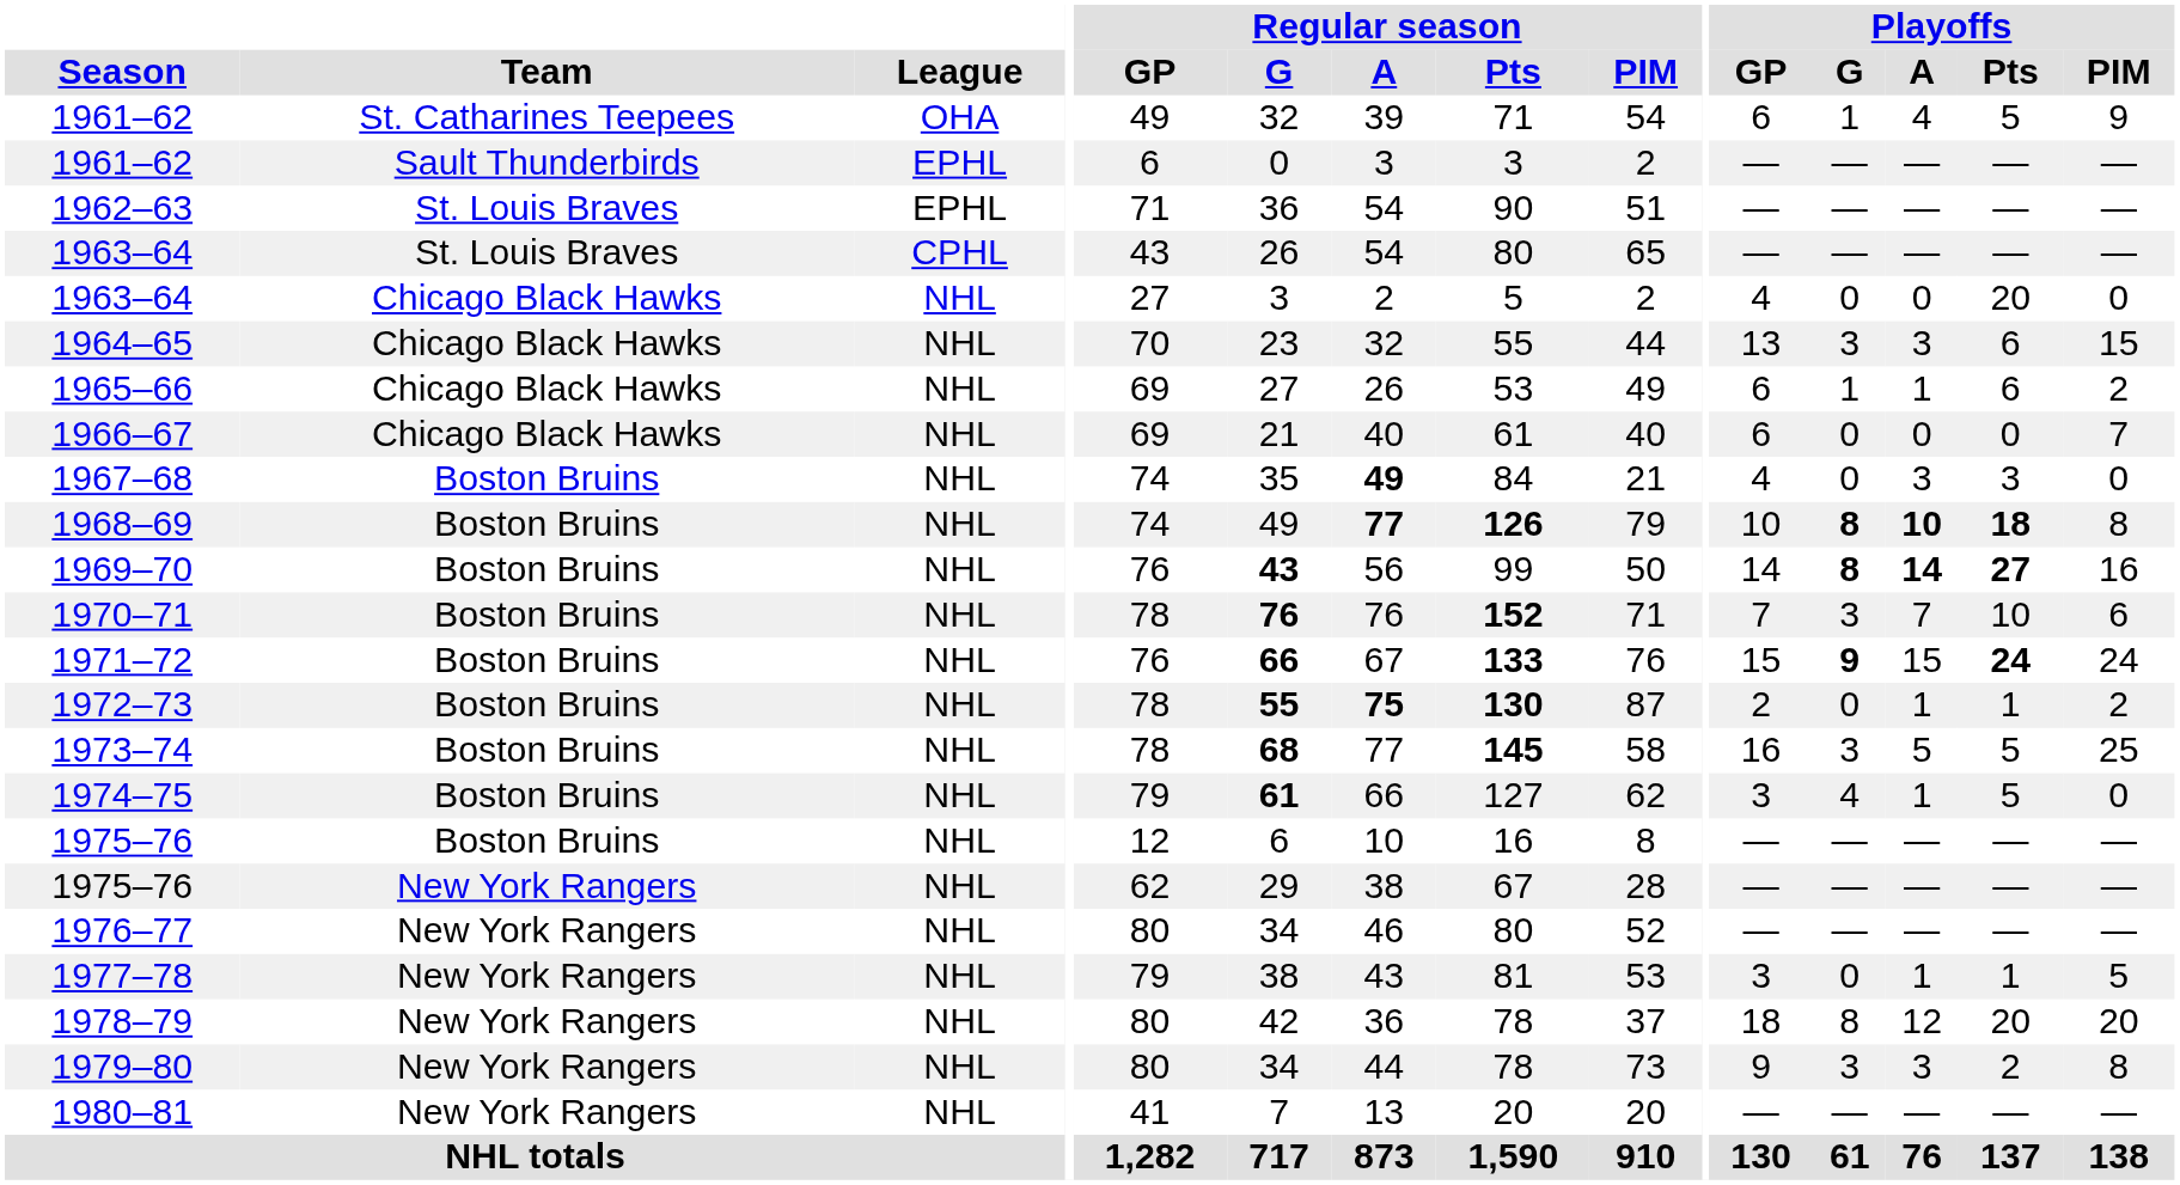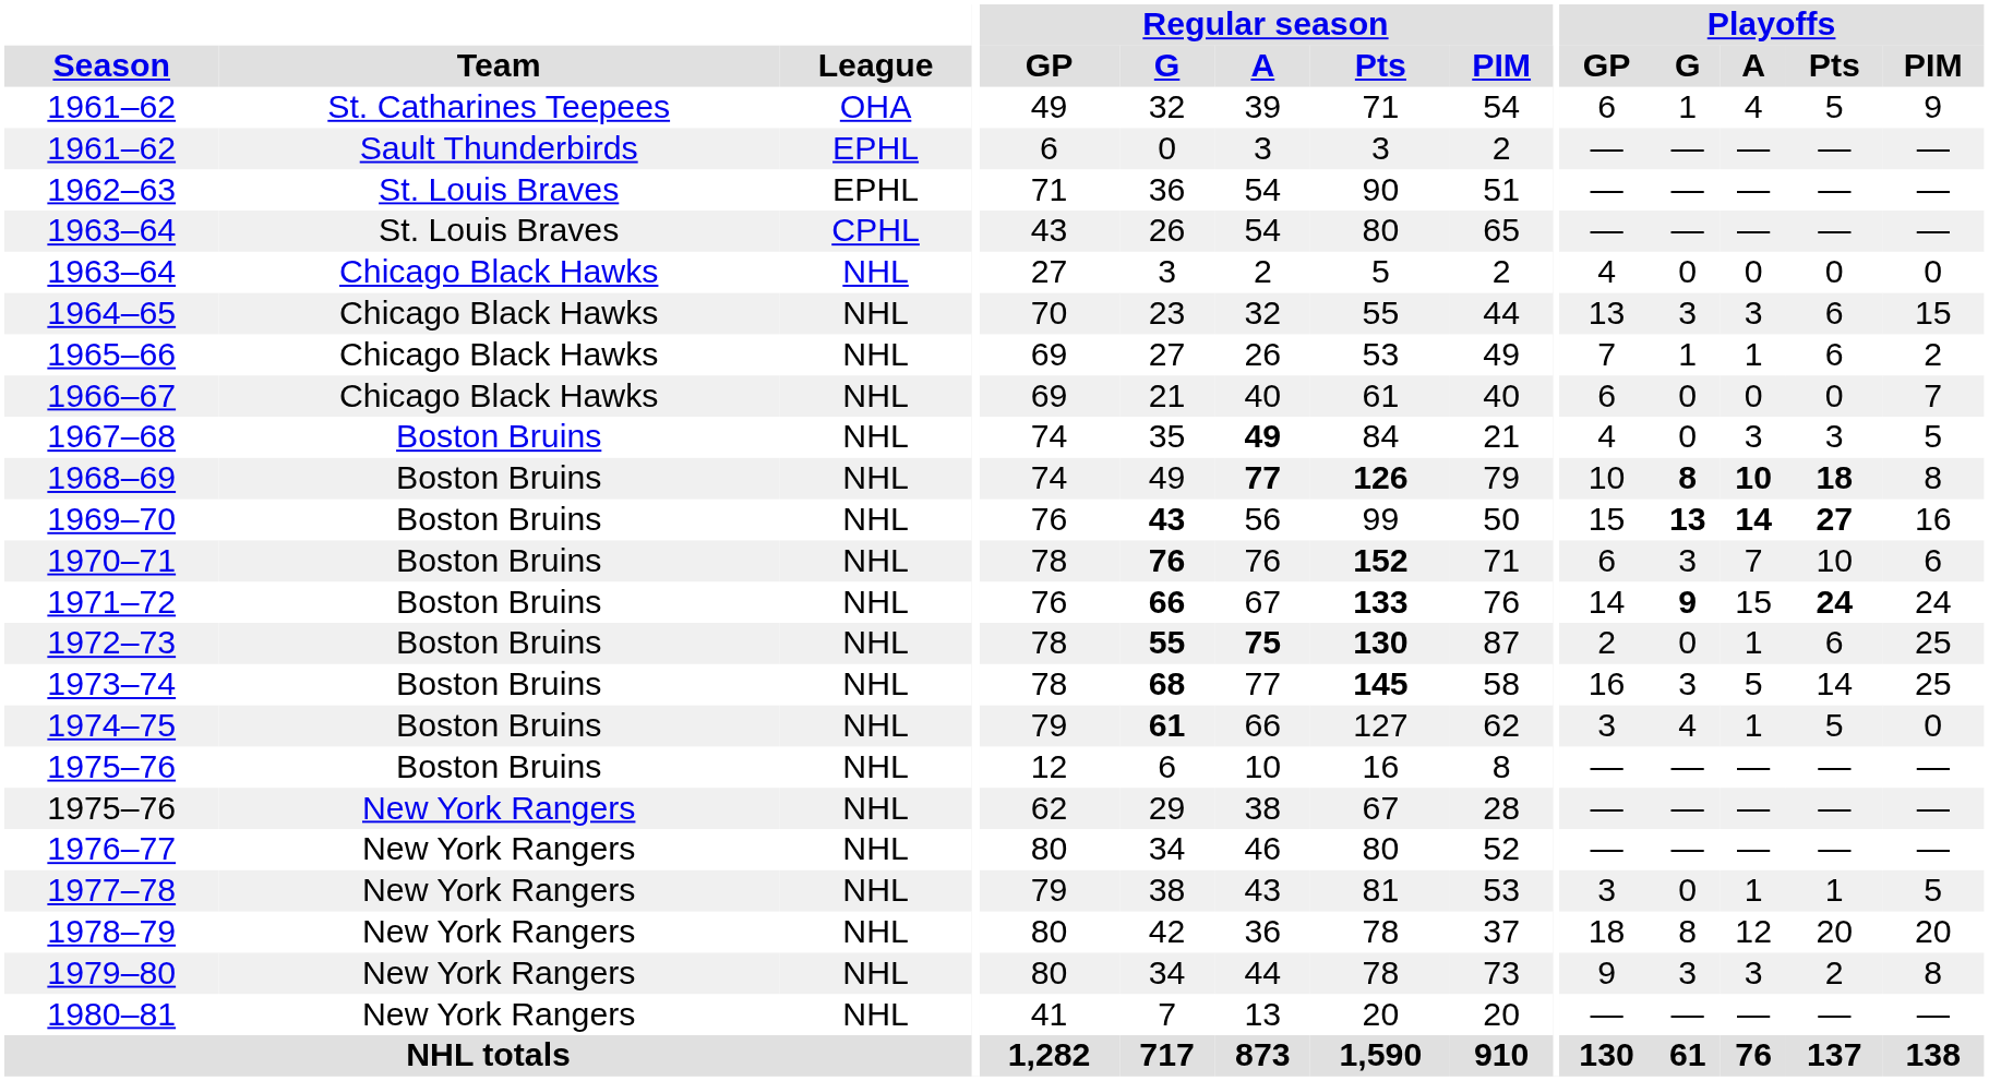1963–64 / Chicago Black Hawks | Playoffs / Pts: 20 -> 0
1965–66 | Playoffs / GP: 6 -> 7
1967–68 | Playoffs / PIM: 0 -> 5
1969–70 | Playoffs / GP: 14 -> 15
1969–70 | Playoffs / G: 8 -> 13
1970–71 | Playoffs / GP: 7 -> 6
1971–72 | Playoffs / GP: 15 -> 14
1972–73 | Playoffs / Pts: 1 -> 6
1972–73 | Playoffs / PIM: 2 -> 25
1973–74 | Playoffs / Pts: 5 -> 14
